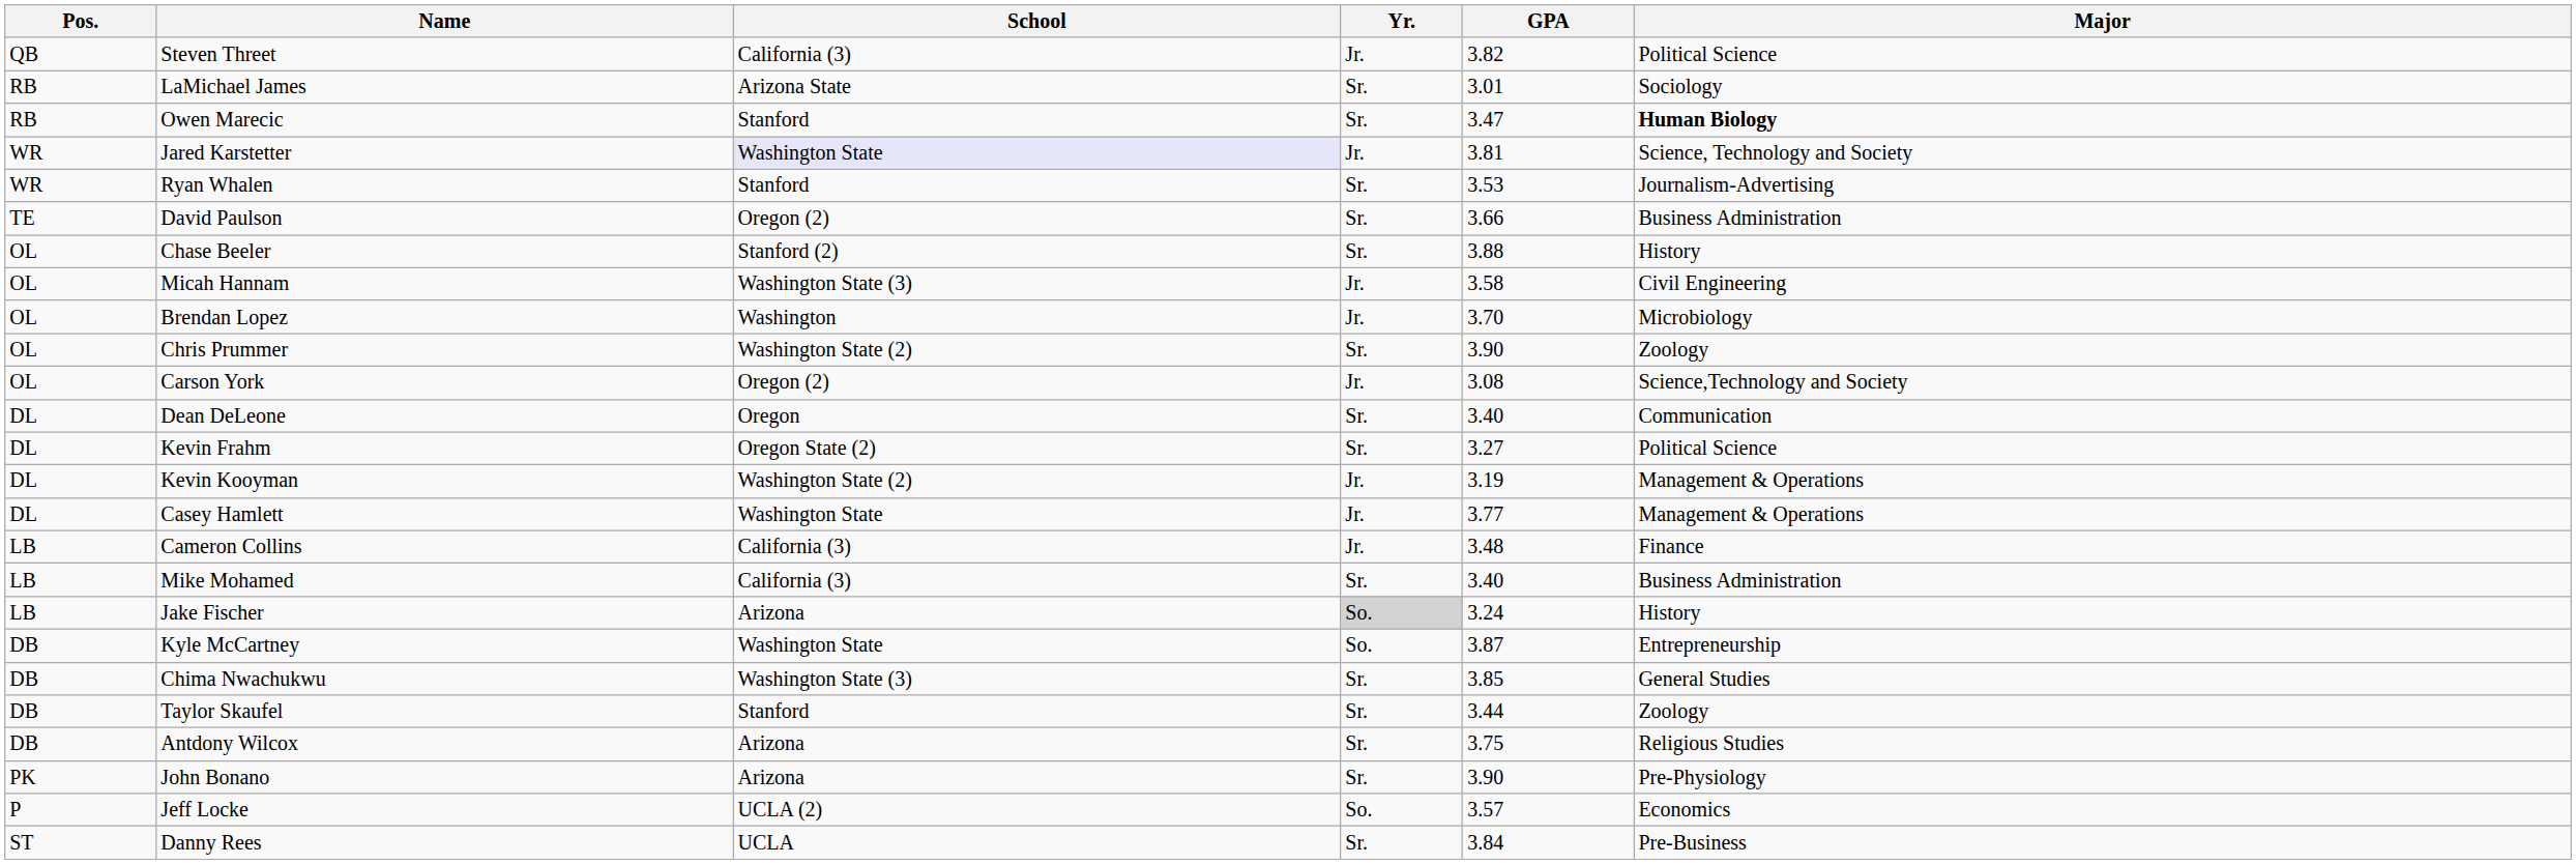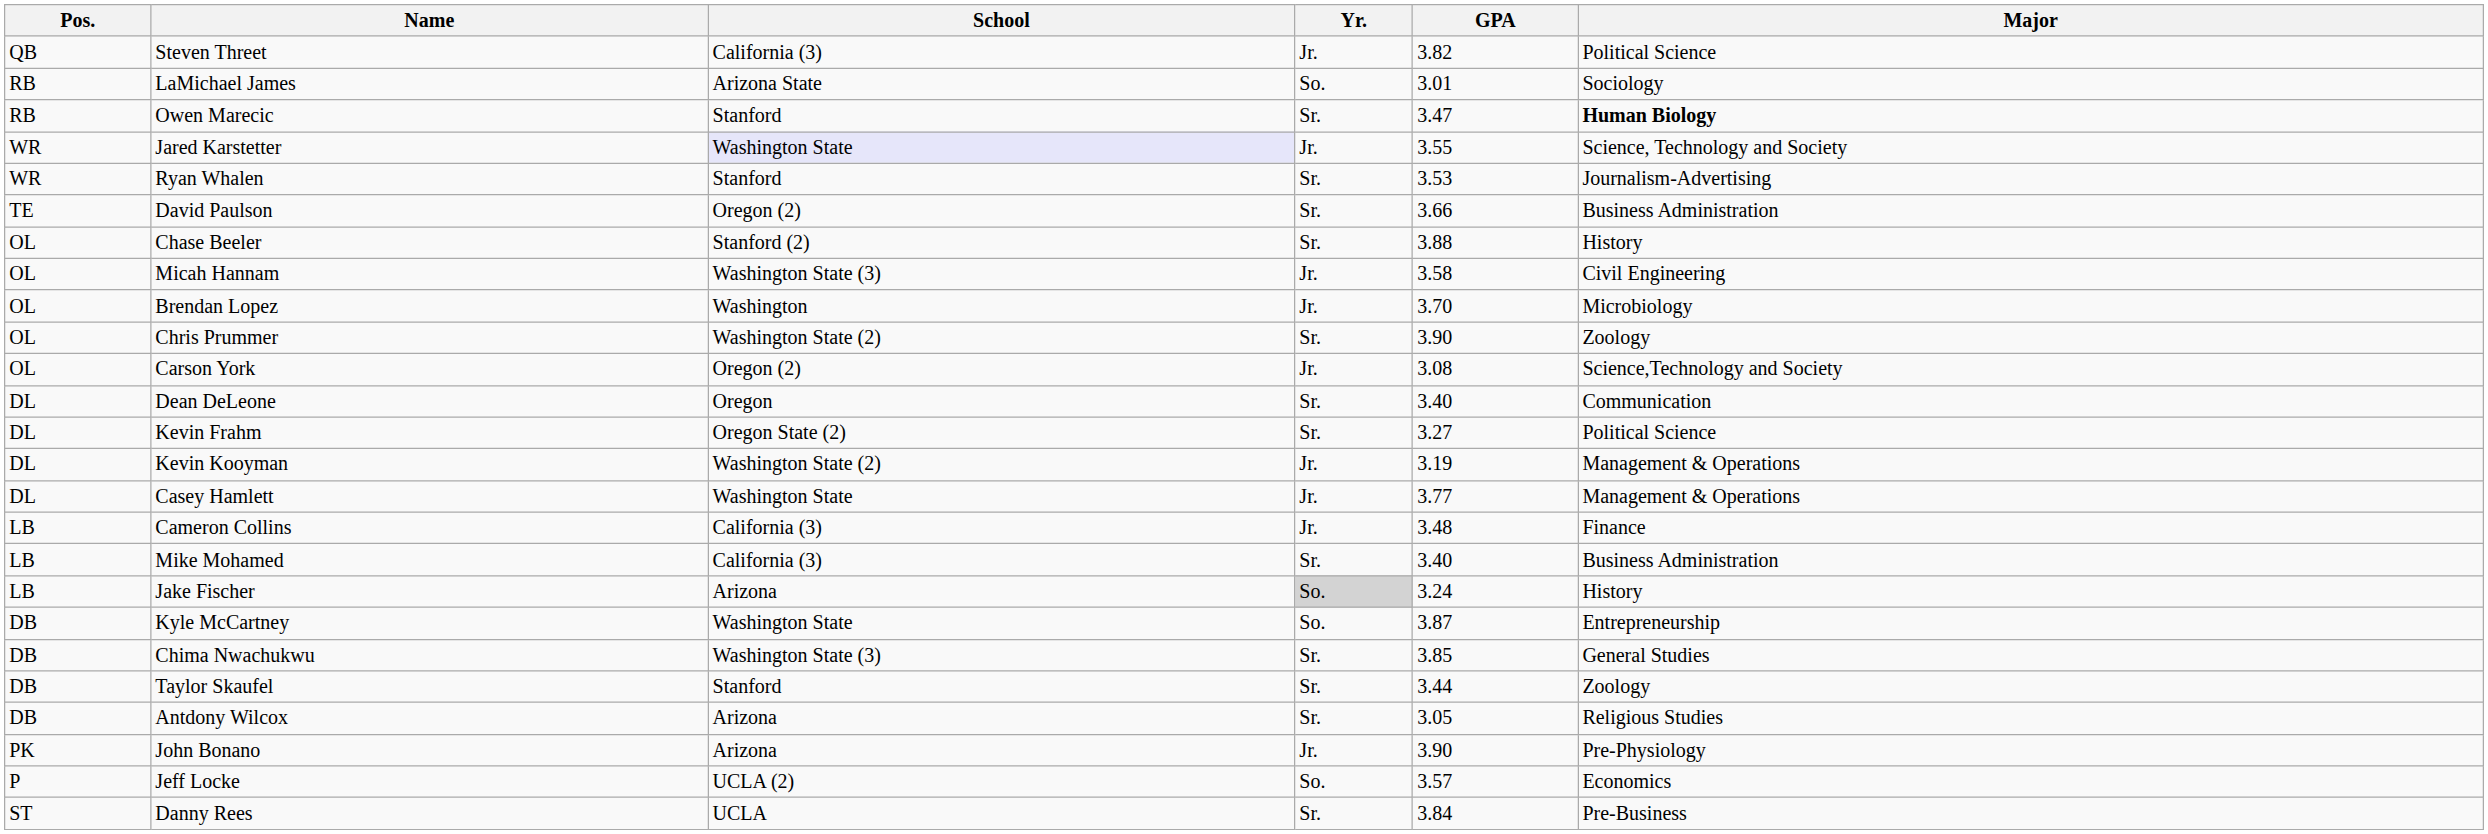LaMichael James | Yr.: Sr. -> So.
Jared Karstetter | GPA: 3.81 -> 3.55
Antdony Wilcox | GPA: 3.75 -> 3.05
John Bonano | Yr.: Sr. -> Jr.
